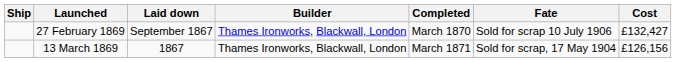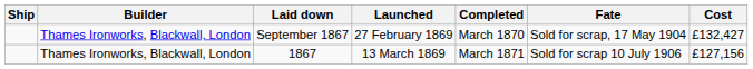columns swapped: Builder <-> Launched
September 1867 | Fate: Sold for scrap 10 July 1906 -> Sold for scrap, 17 May 1904
1867 | Fate: Sold for scrap, 17 May 1904 -> Sold for scrap 10 July 1906
1867 | Cost: £126,156 -> £127,156
